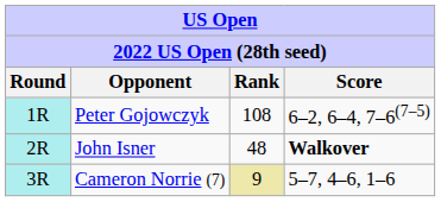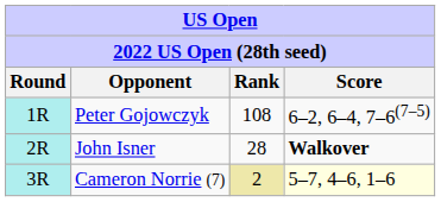John Isner | Rank: 48 -> 28
Cameron Norrie (7) | Rank: 9 -> 2
Cameron Norrie (7) | Score: no background -> lightyellow background
